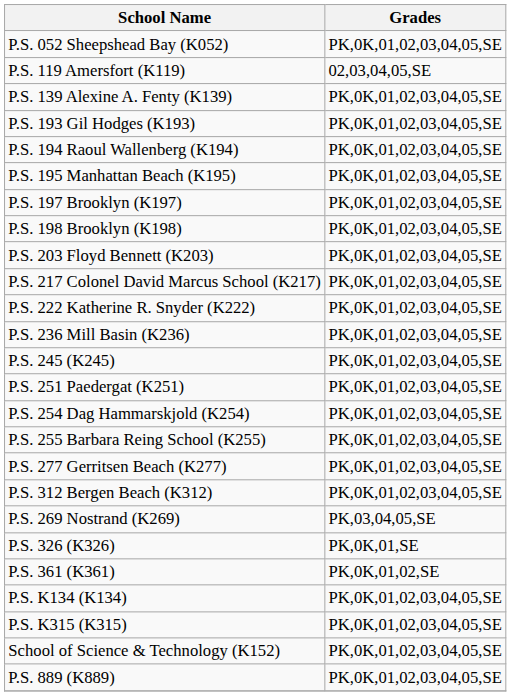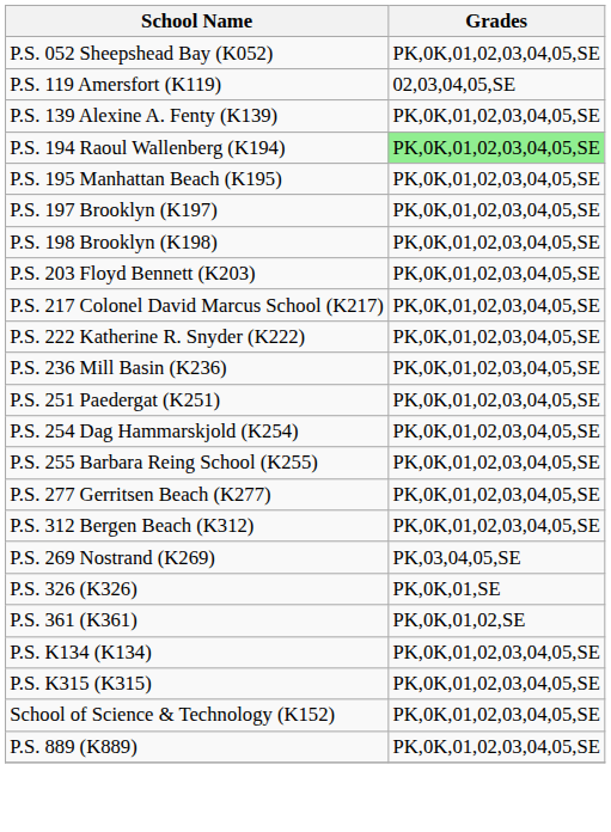- row: P.S. 193 Gil Hodges (K193) | PK,0K,01,02,03,04,05,SE
P.S. 194 Raoul Wallenberg (K194) | Grades: no background -> lightgreen background
- row: P.S. 245 (K245) | PK,0K,01,02,03,04,05,SE
